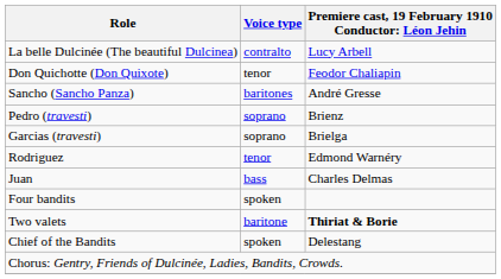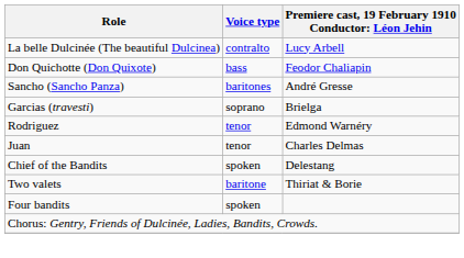Don Quichotte (Don Quixote) | Voice type: tenor -> bass
- row: Pedro (travesti) | soprano | Brienz
Juan | Voice type: bass -> tenor
rows swapped: Chief of the Bandits <-> Four bandits
Two valets | column 3: bold -> normal
